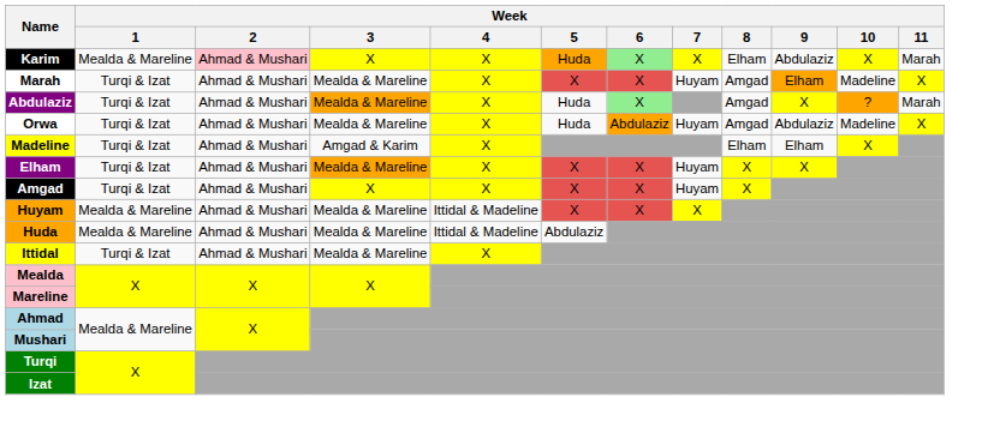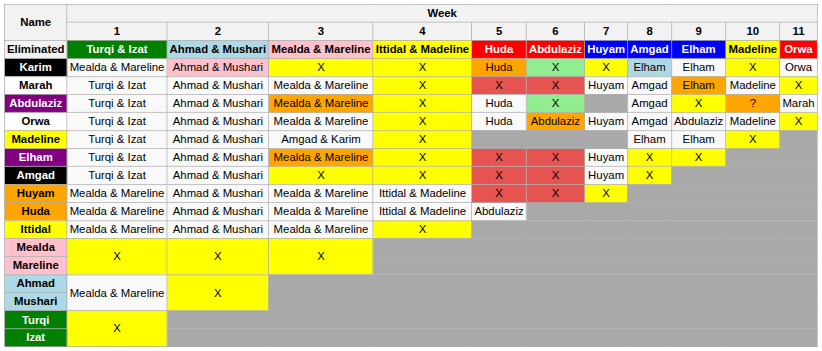+ row: Eliminated | Turqi & Izat | Ahmad & Mushari | Mealda & Mareline | Ittidal & Madeline | Huda | Abdulaziz | Huyam | Amgad | Elham | Madeline | Orwa
Karim | Week / 8: no background -> lightblue background
Karim | Week / 9: Abdulaziz -> Elham
Karim | Week / 11: Marah -> Orwa
Ittidal | Week / 1: Turqi & Izat -> Mealda & Mareline
